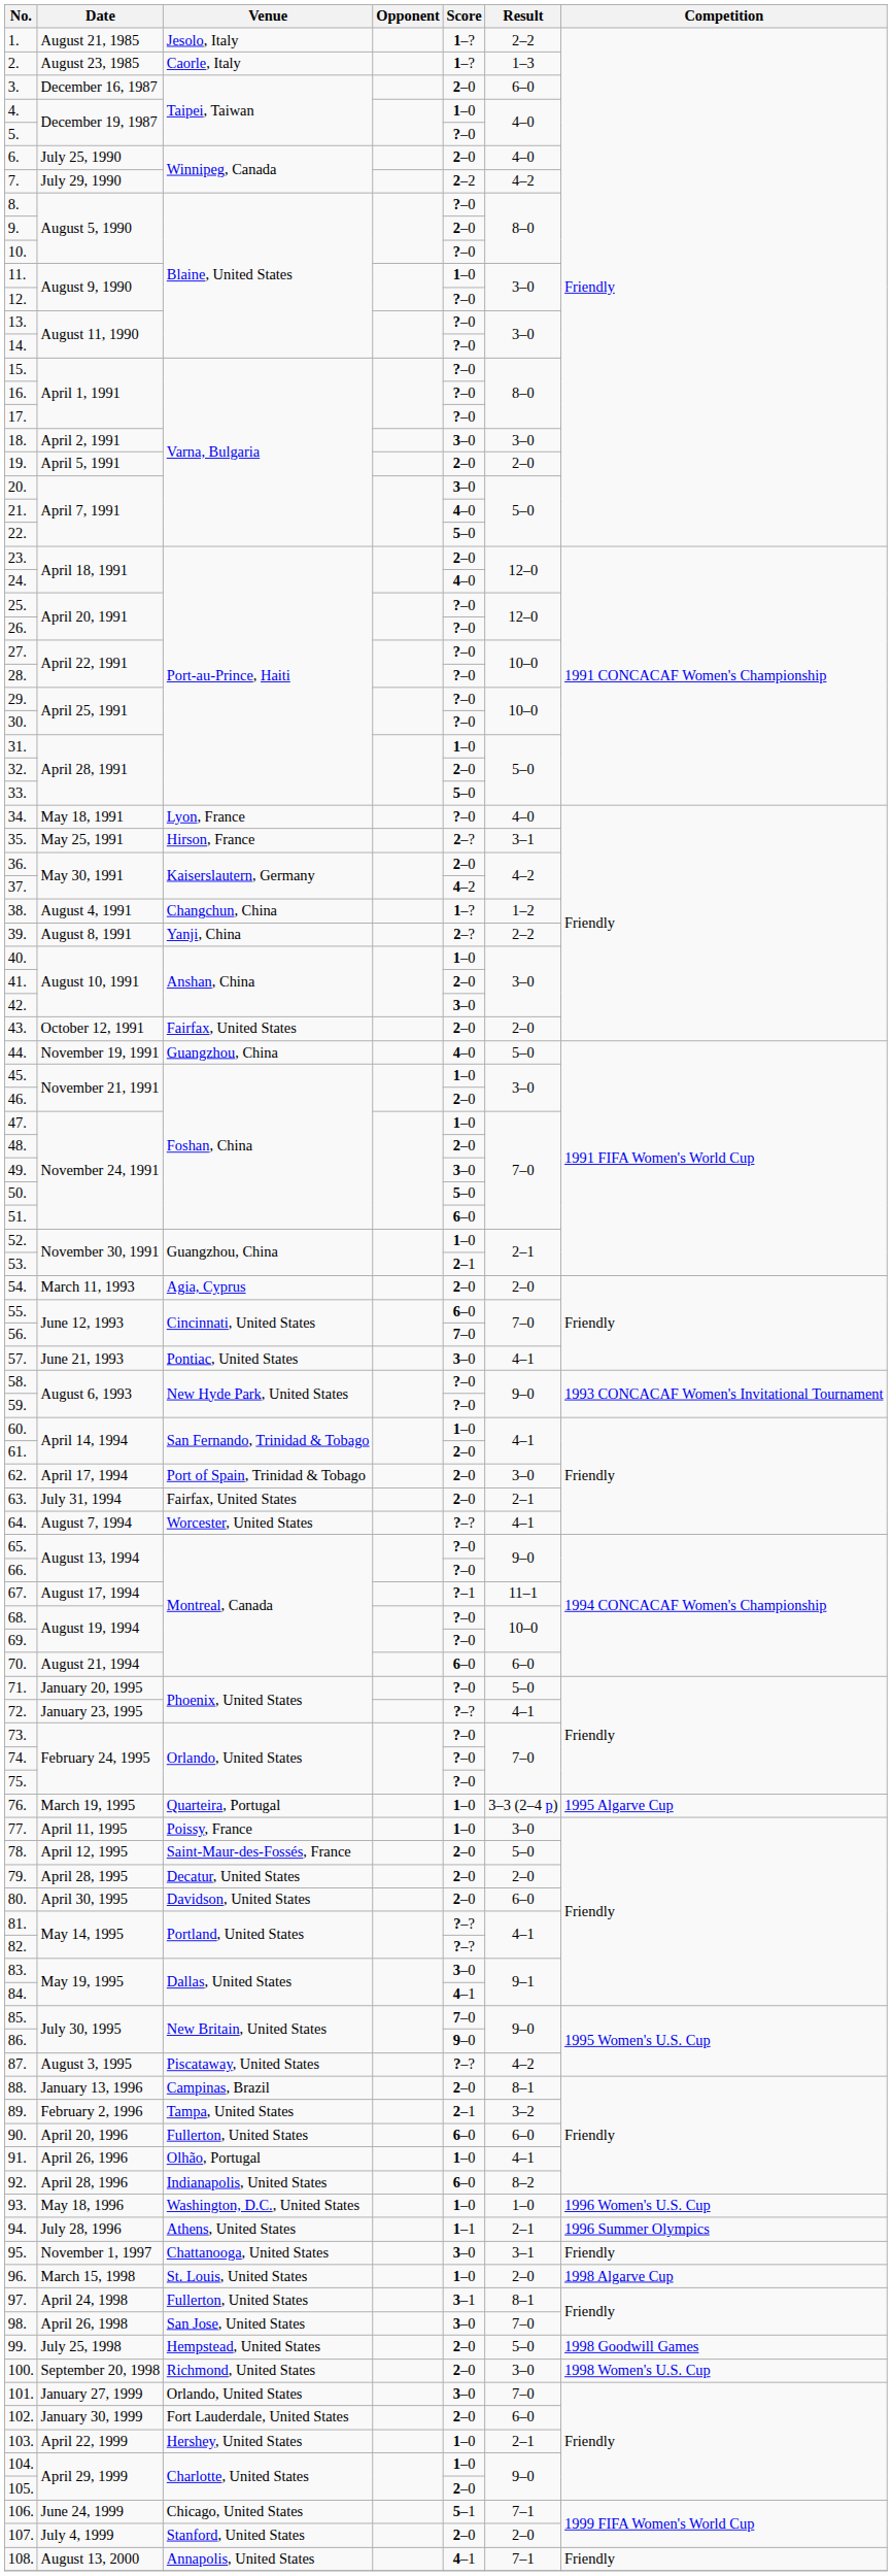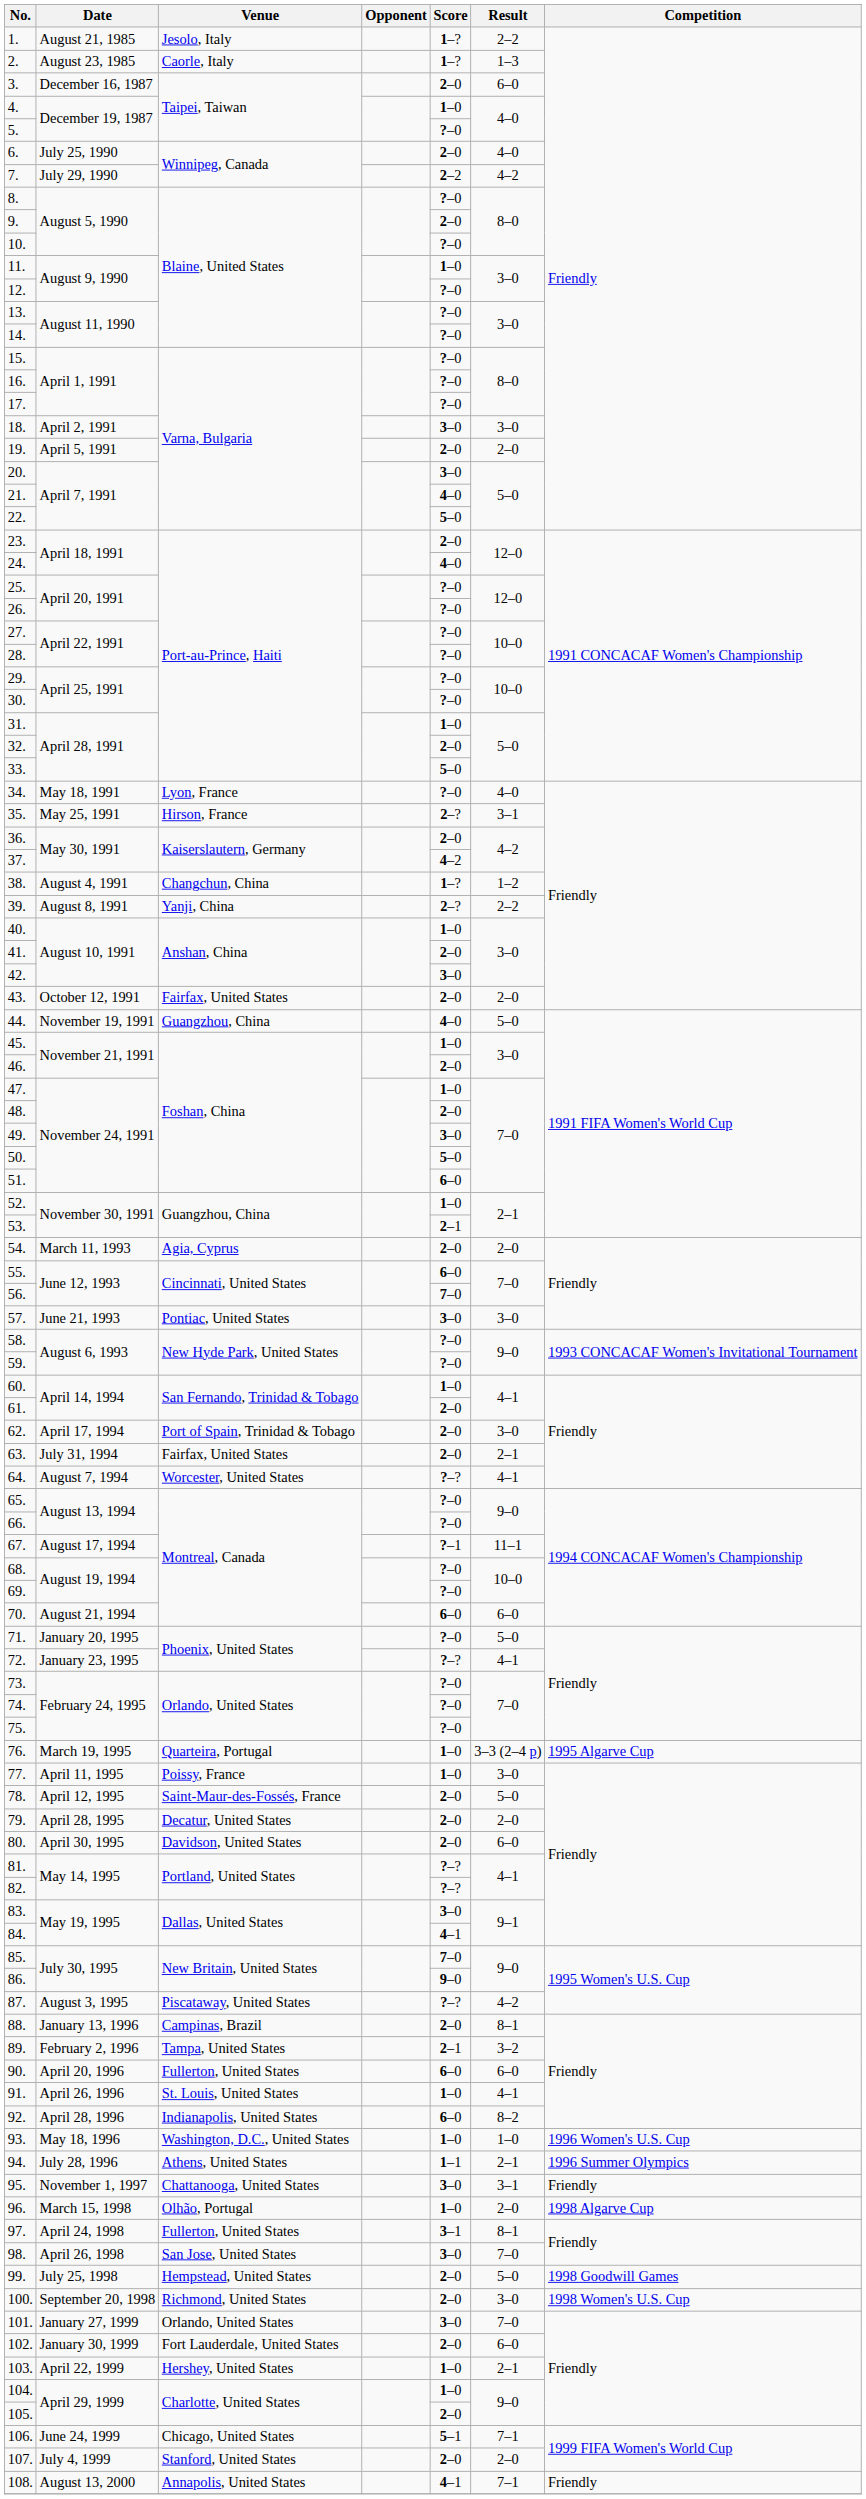57. | Result: 4–1 -> 3–0
91. | Venue: Olhão, Portugal -> St. Louis, United States
96. | Venue: St. Louis, United States -> Olhão, Portugal
